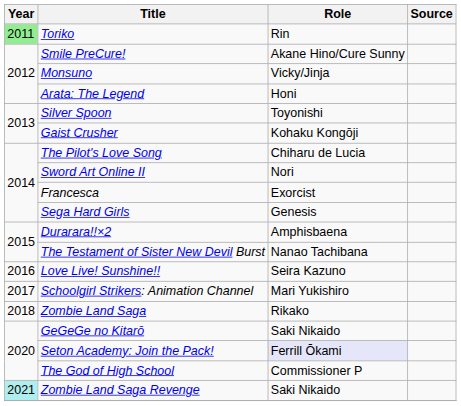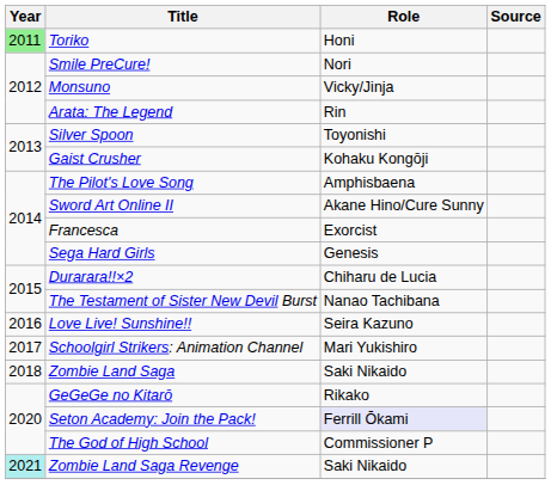Toriko | Role: Rin -> Honi
Smile PreCure! | Role: Akane Hino/Cure Sunny -> Nori
Arata: The Legend | Role: Honi -> Rin
The Pilot's Love Song | Role: Chiharu de Lucia -> Amphisbaena
Sword Art Online II | Role: Nori -> Akane Hino/Cure Sunny
Durarara!!×2 | Role: Amphisbaena -> Chiharu de Lucia
Zombie Land Saga | Role: Rikako -> Saki Nikaido
GeGeGe no Kitarō | Role: Saki Nikaido -> Rikako
